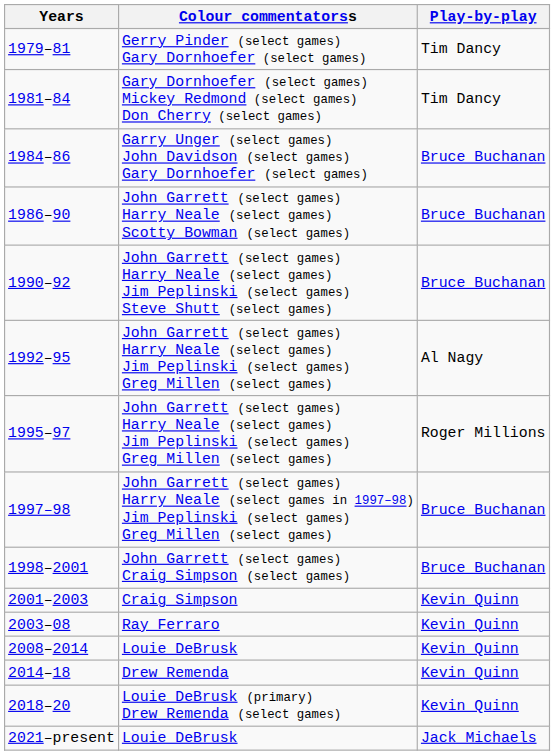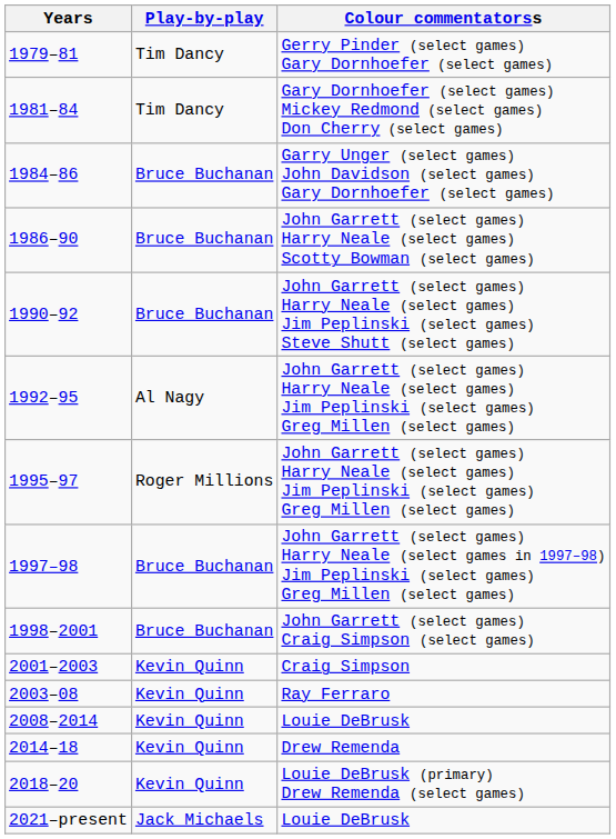columns swapped: Play-by-play <-> Colour commentatorss
